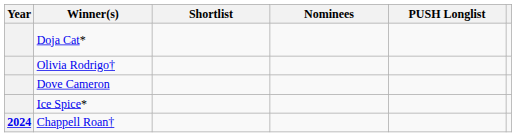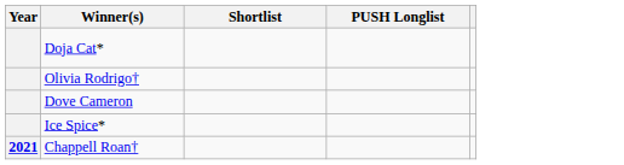- column: Nominees
Chappell Roan† | Year: 2024 -> 2021
